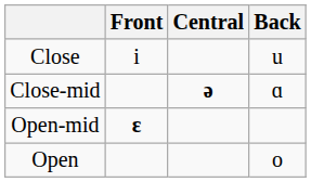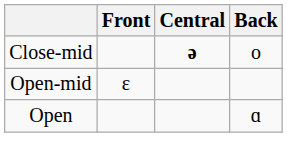- row: Close | i | u
Close-mid | Back: ɑ -> o
Open-mid | Front: bold -> normal
Open | Back: o -> ɑ
